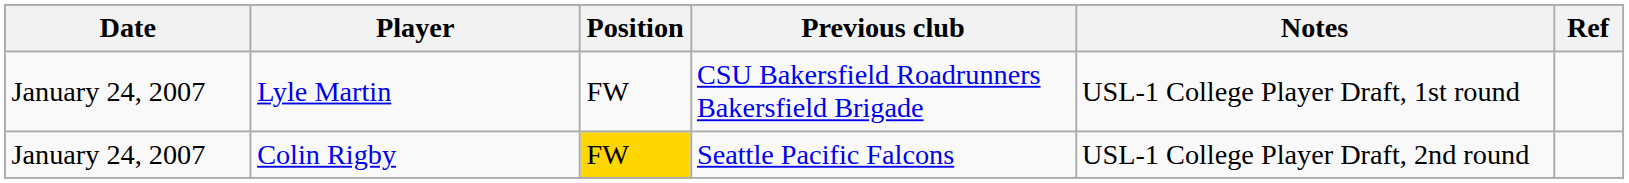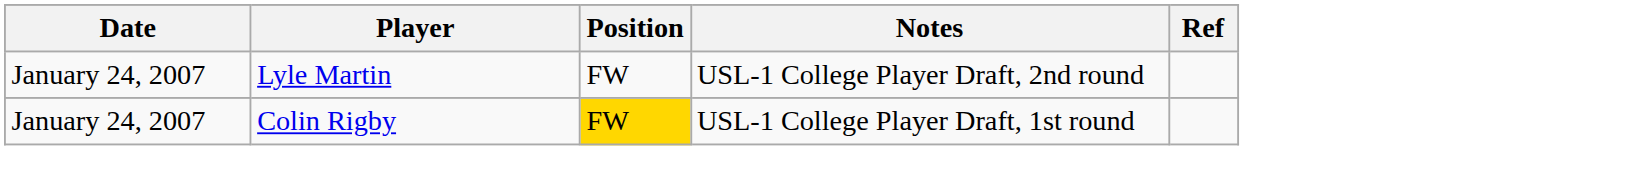- column: Previous club | CSU Bakersfield Roadrunners Bakersfield Brigade | Seattle Pacific Falcons
Lyle Martin | Notes: USL-1 College Player Draft, 1st round -> USL-1 College Player Draft, 2nd round
Colin Rigby | Notes: USL-1 College Player Draft, 2nd round -> USL-1 College Player Draft, 1st round
